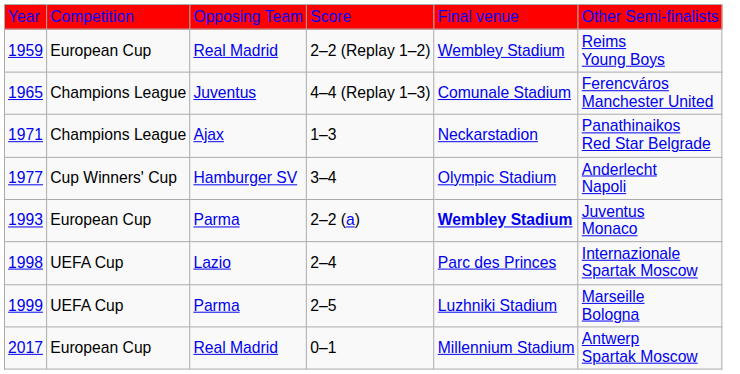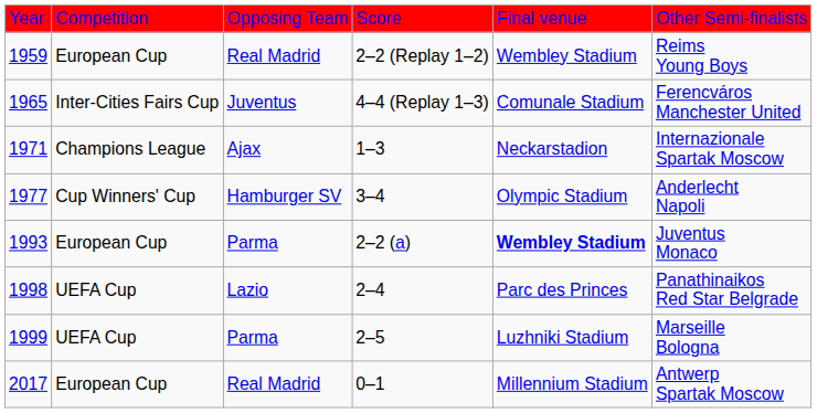1965 | column 2: Champions League -> Inter-Cities Fairs Cup
1971 | column 6: Panathinaikos Red Star Belgrade -> Internazionale Spartak Moscow
1998 | column 6: Internazionale Spartak Moscow -> Panathinaikos Red Star Belgrade
